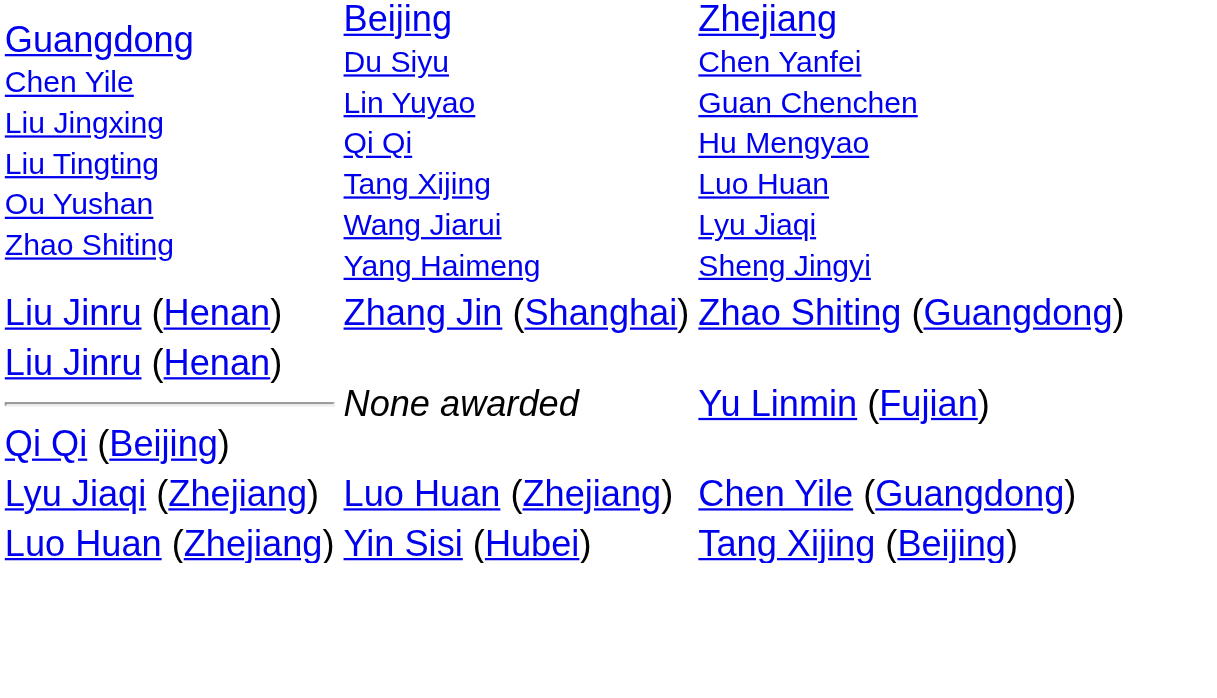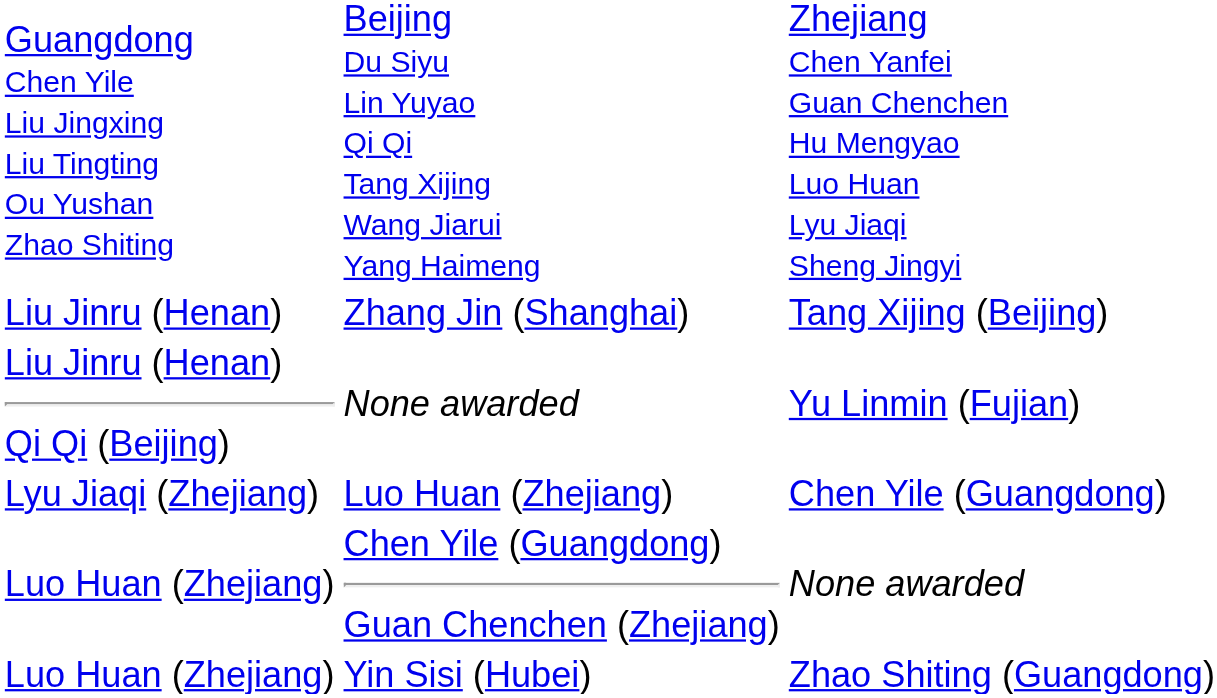Zhang Jin (Shanghai) | column 4: Zhao Shiting (Guangdong) -> Tang Xijing (Beijing)
+ row: Luo Huan (Zhejiang) | Chen Yile (Guangdong) Guan Chenchen (Zhejiang) | None awarded
Yin Sisi (Hubei) | column 4: Tang Xijing (Beijing) -> Zhao Shiting (Guangdong)
